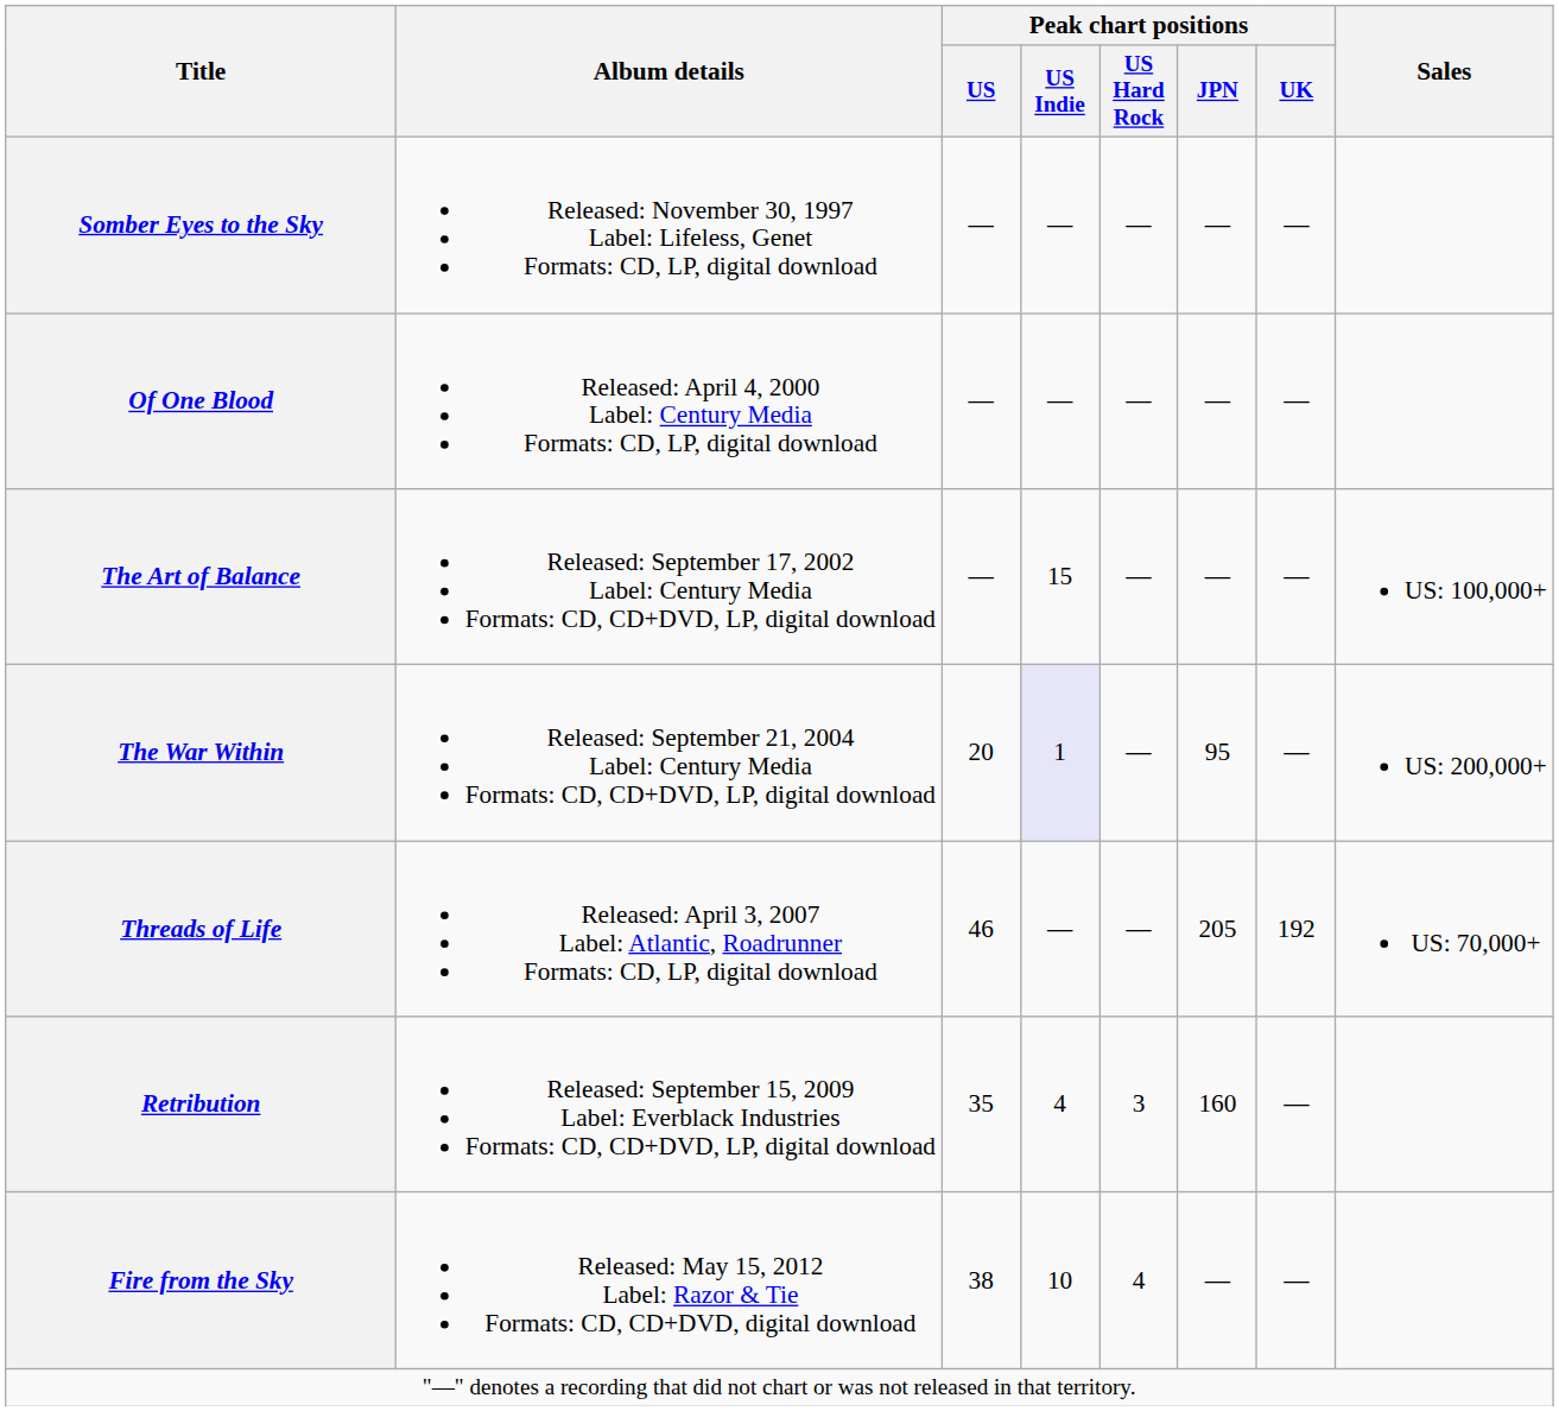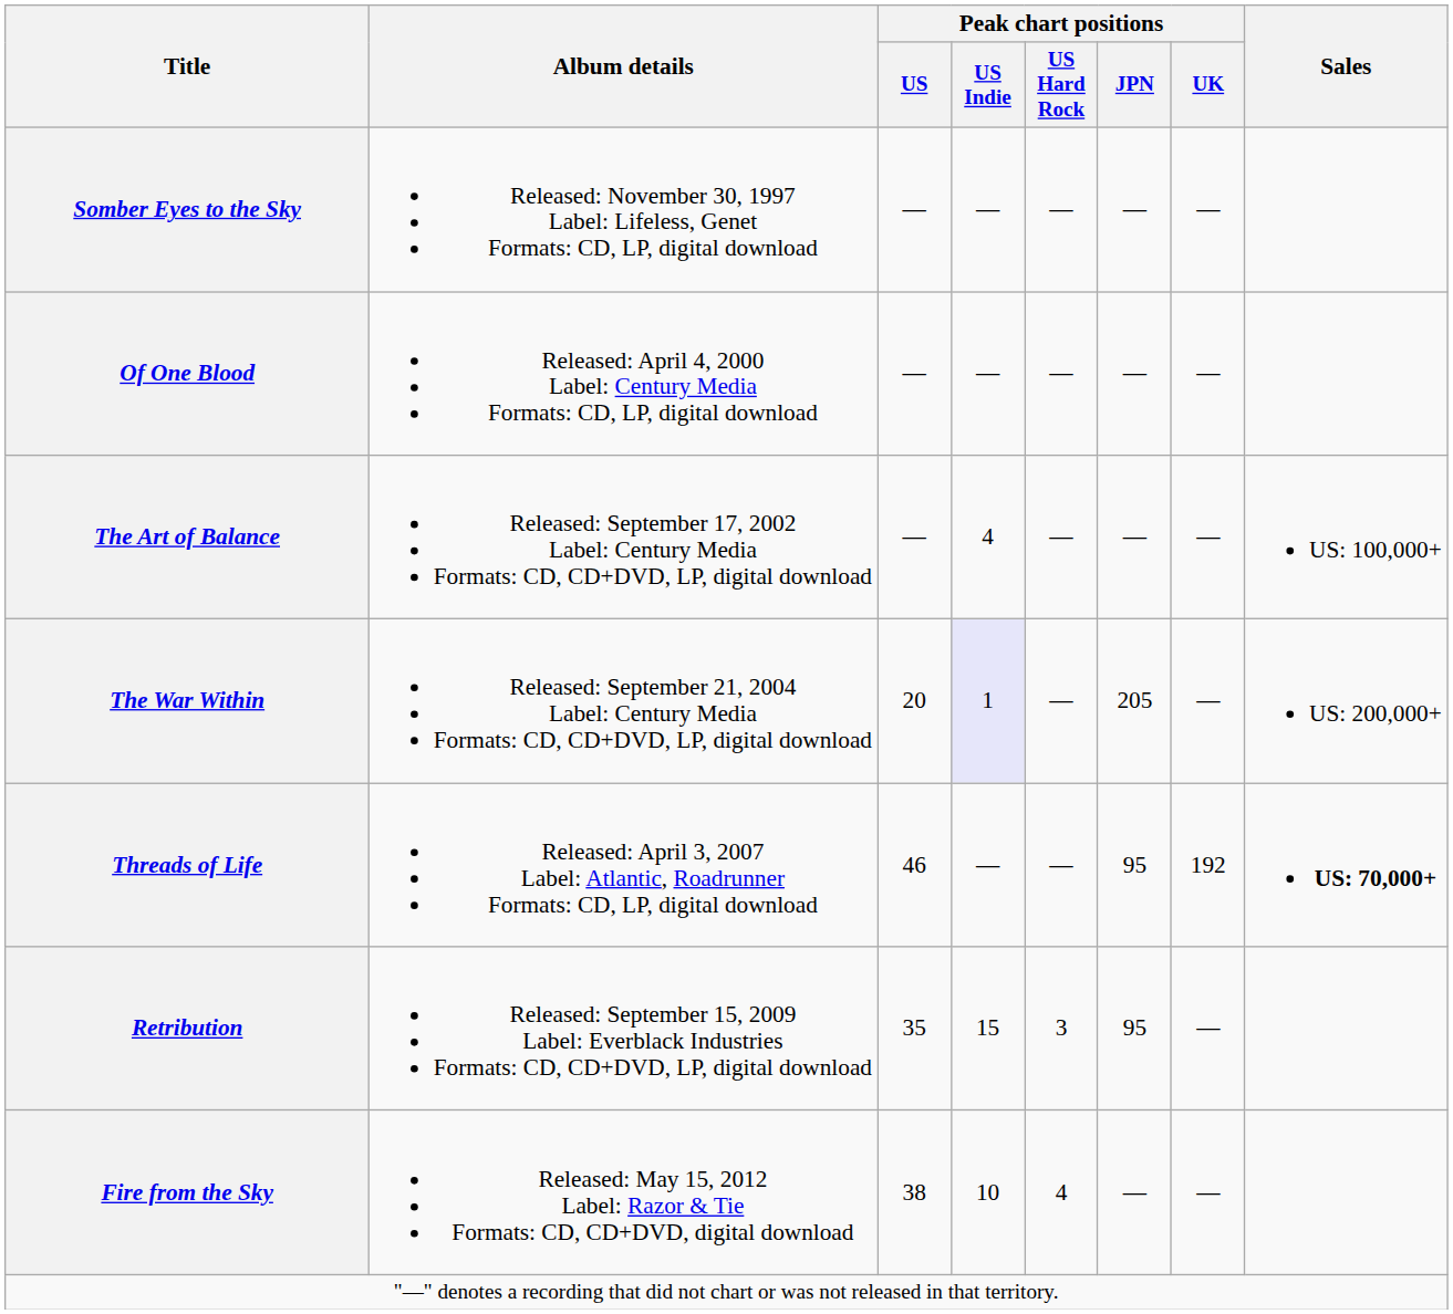The Art of Balance | Peak chart positions / US Indie: 15 -> 4
The War Within | Peak chart positions / JPN: 95 -> 205
Threads of Life | Peak chart positions / JPN: 205 -> 95
Threads of Life | Sales: normal -> bold
Retribution | Peak chart positions / US Indie: 4 -> 15
Retribution | Peak chart positions / JPN: 160 -> 95
